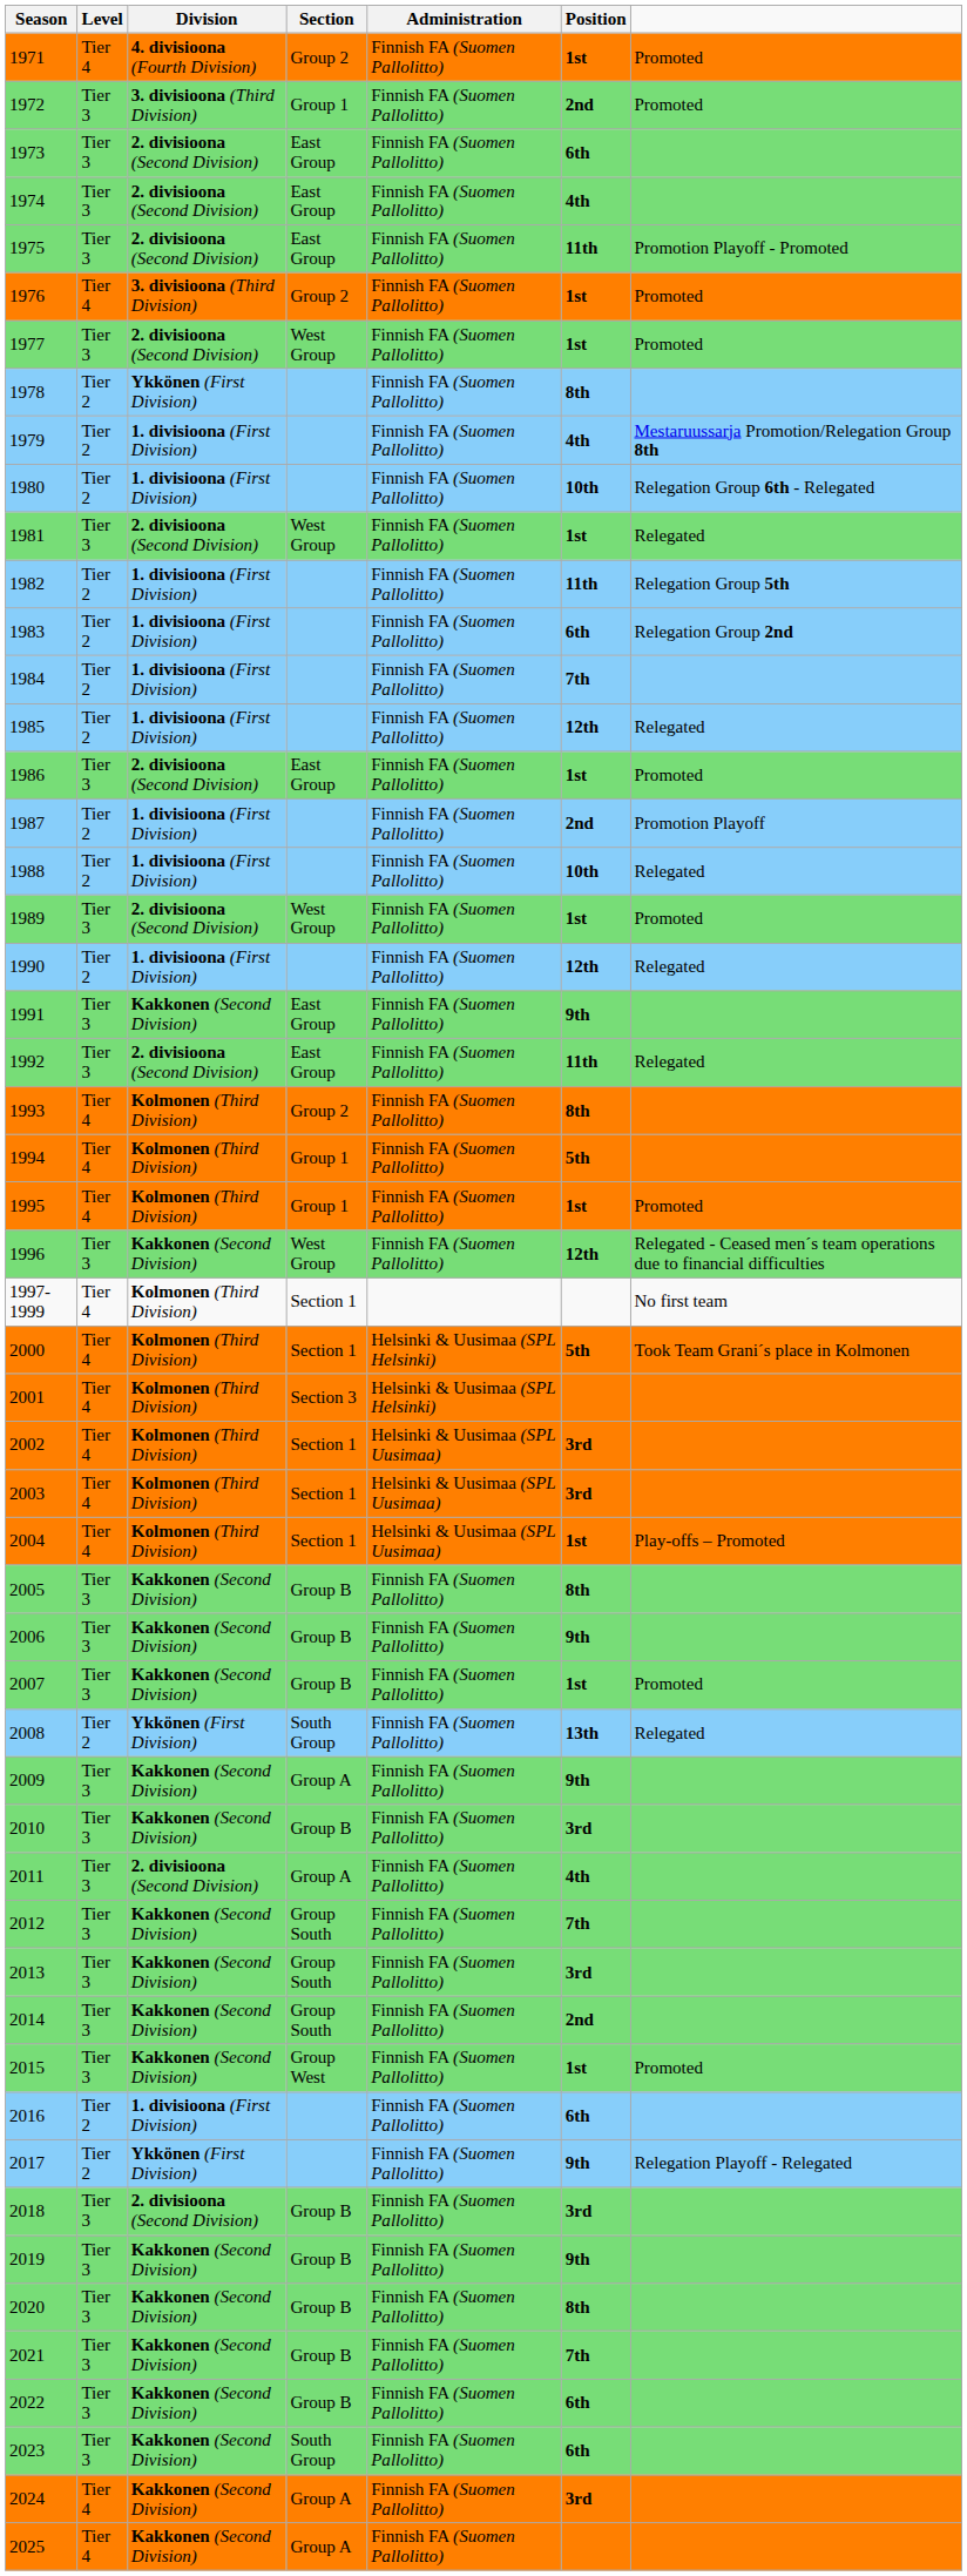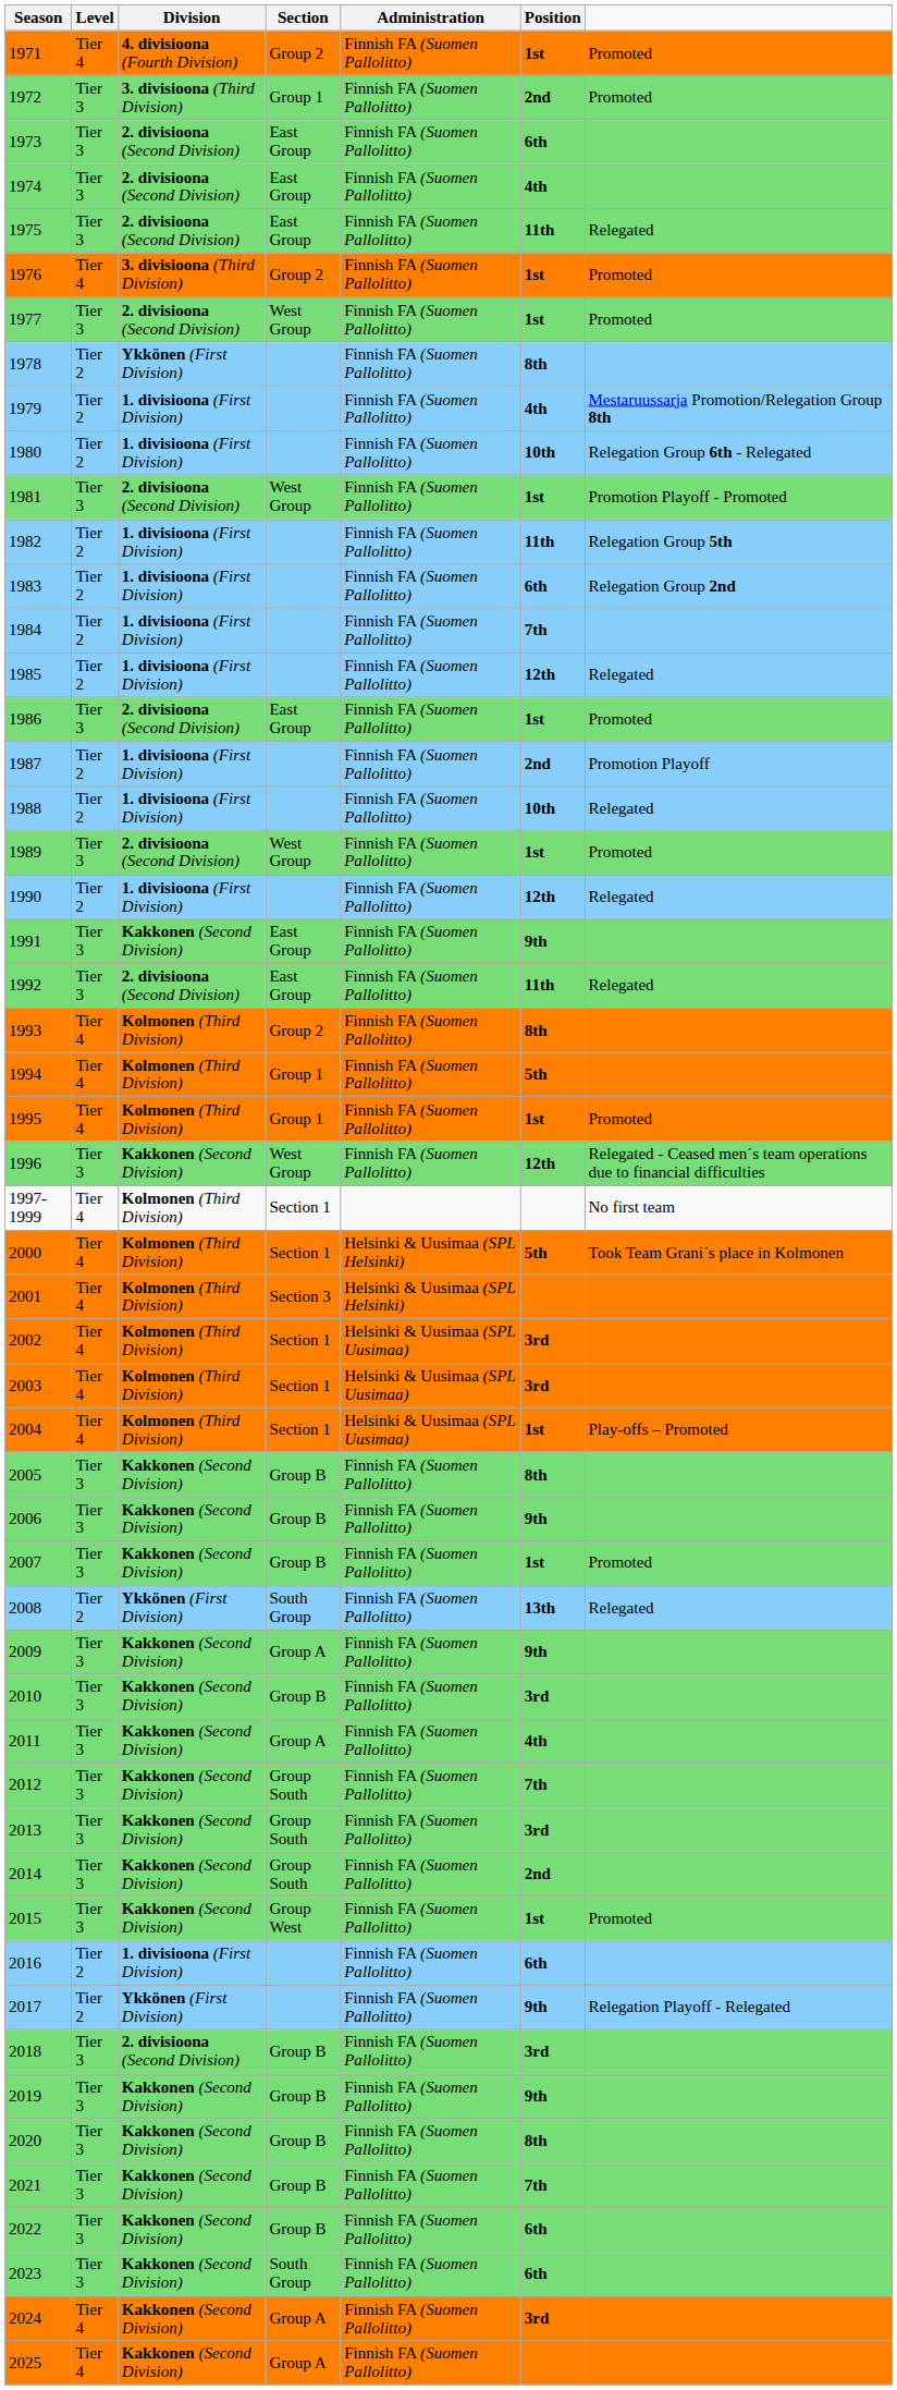1975 | column 7: Promotion Playoff - Promoted -> Relegated
1981 | column 7: Relegated -> Promotion Playoff - Promoted
2011 | Division: 2. divisioona (Second Division) -> Kakkonen (Second Division)
